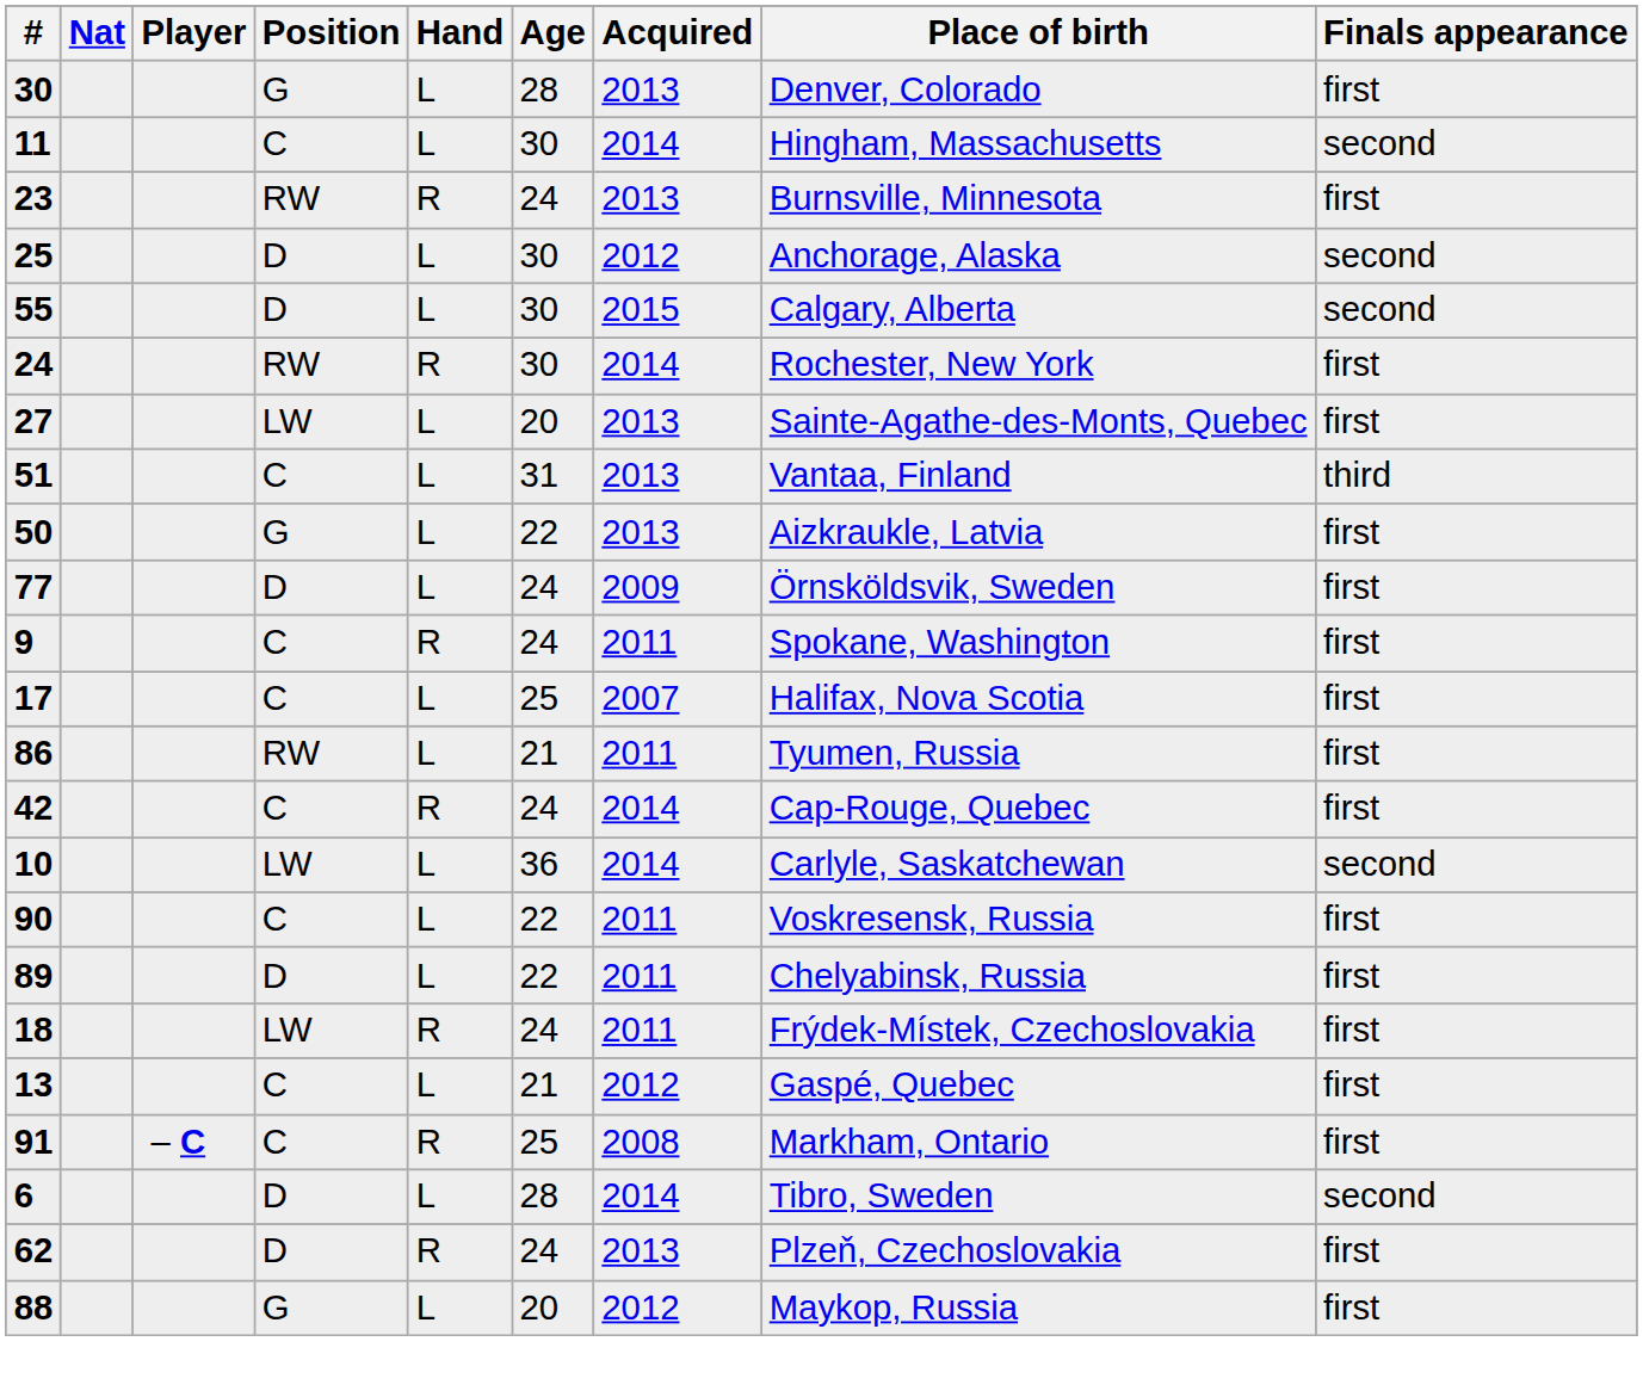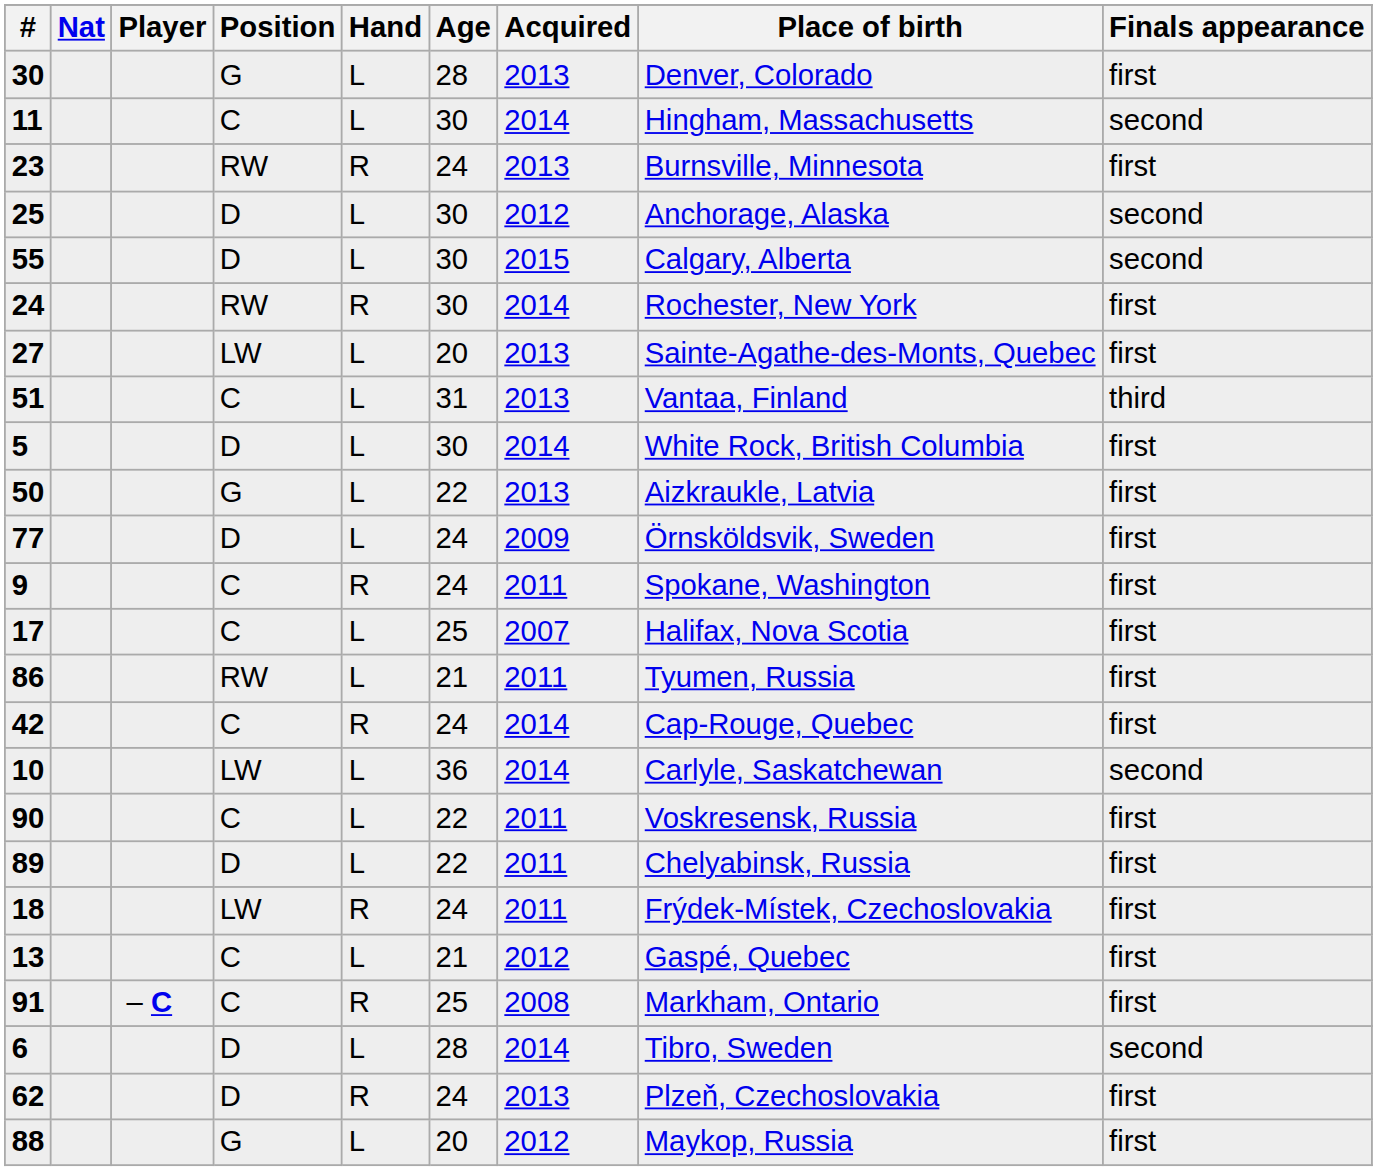+ row: 5 | D | L | 30 | 2014 | White Rock, British Columbia | first
